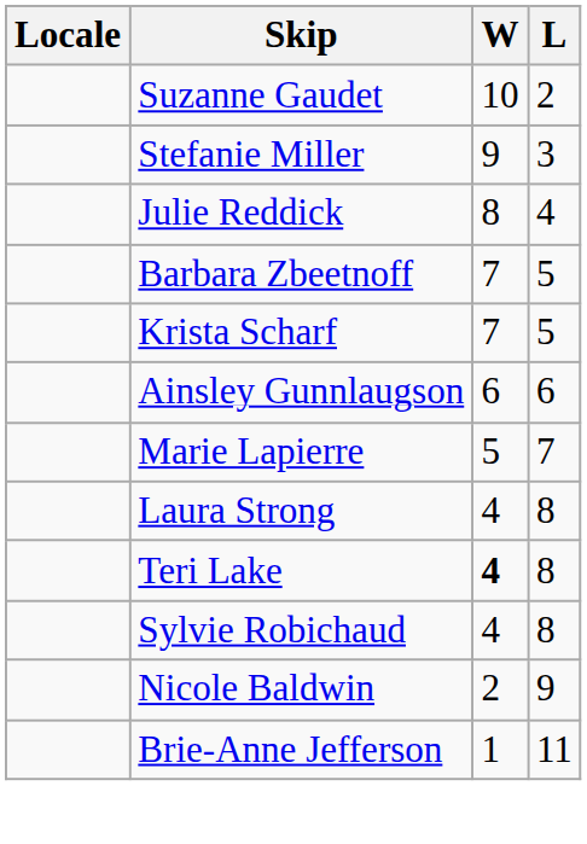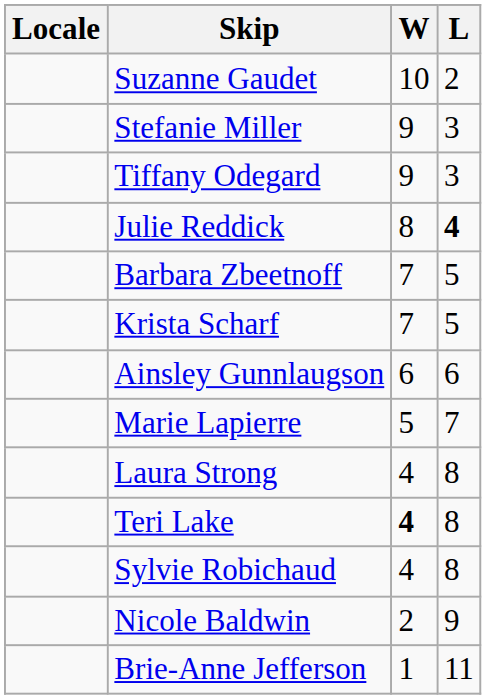+ row: Tiffany Odegard | 9 | 3
Julie Reddick | L: normal -> bold
